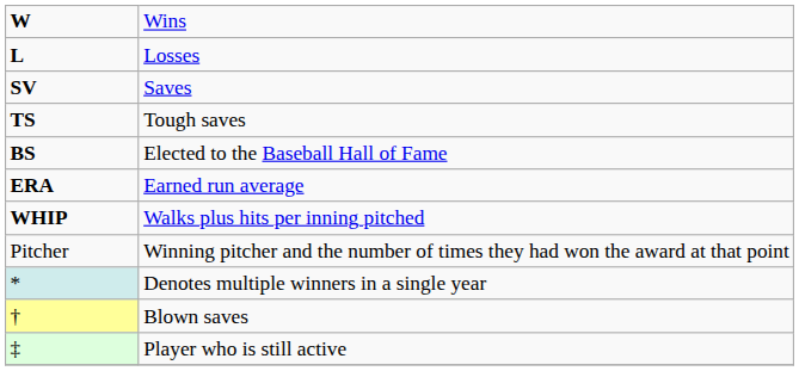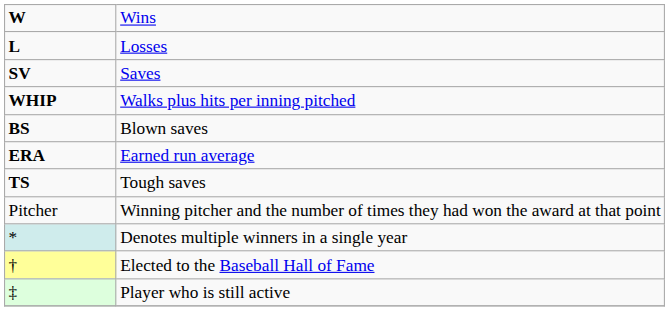rows swapped: TS <-> WHIP
BS | column 2: Elected to the Baseball Hall of Fame -> Blown saves
† | column 2: Blown saves -> Elected to the Baseball Hall of Fame
